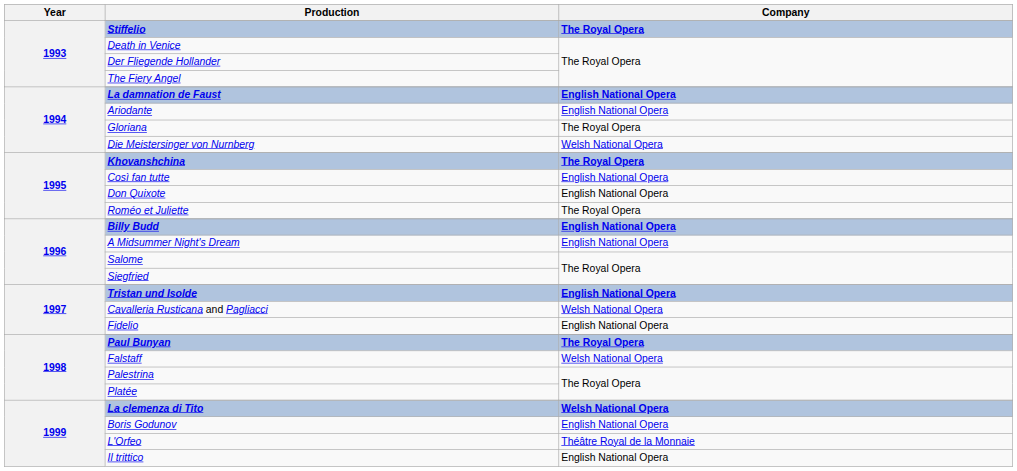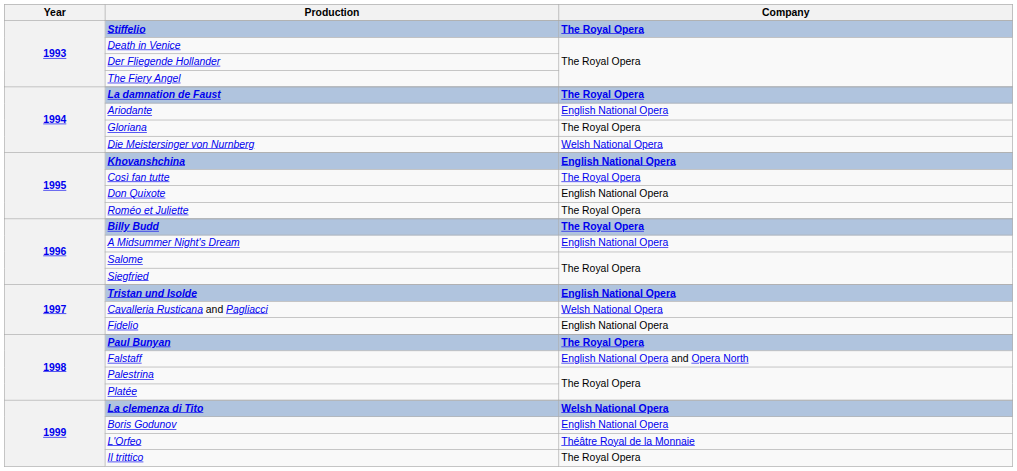La damnation de Faust | Company: English National Opera -> The Royal Opera
Khovanshchina | Company: The Royal Opera -> English National Opera
Così fan tutte | Company: English National Opera -> The Royal Opera
Billy Budd | Company: English National Opera -> The Royal Opera
Falstaff | Company: Welsh National Opera -> English National Opera and Opera North
Il trittico | Company: English National Opera -> The Royal Opera
